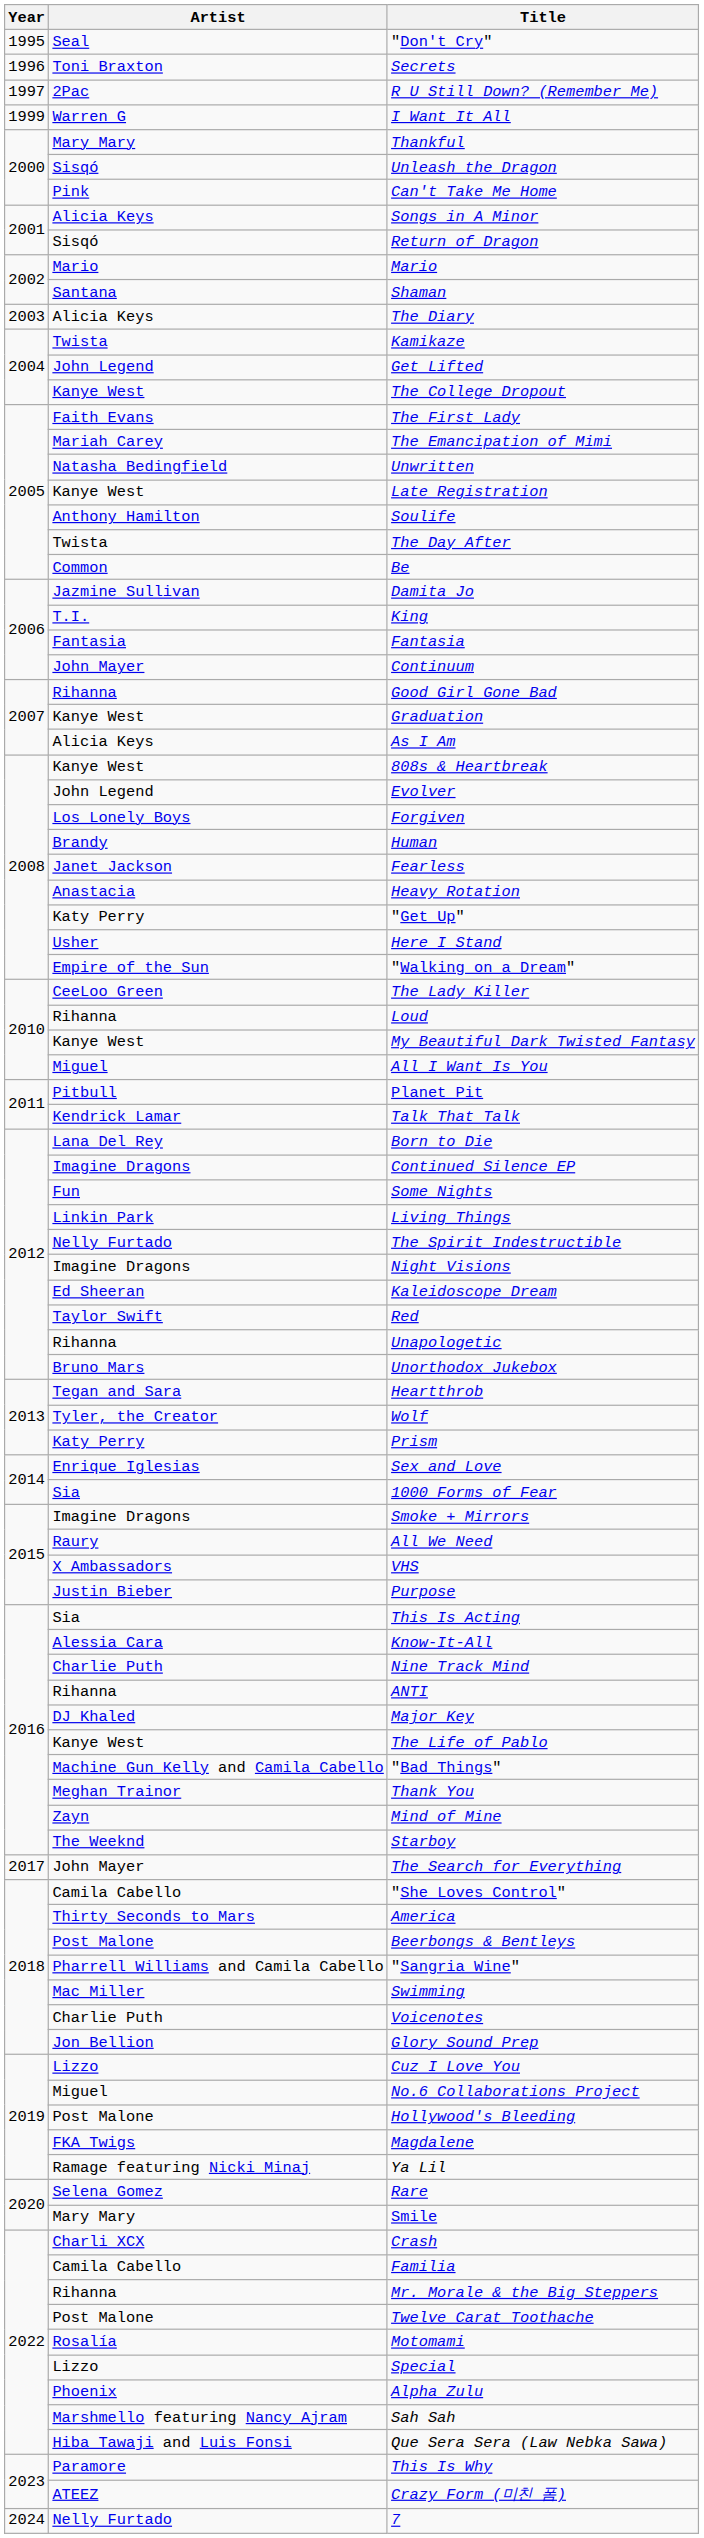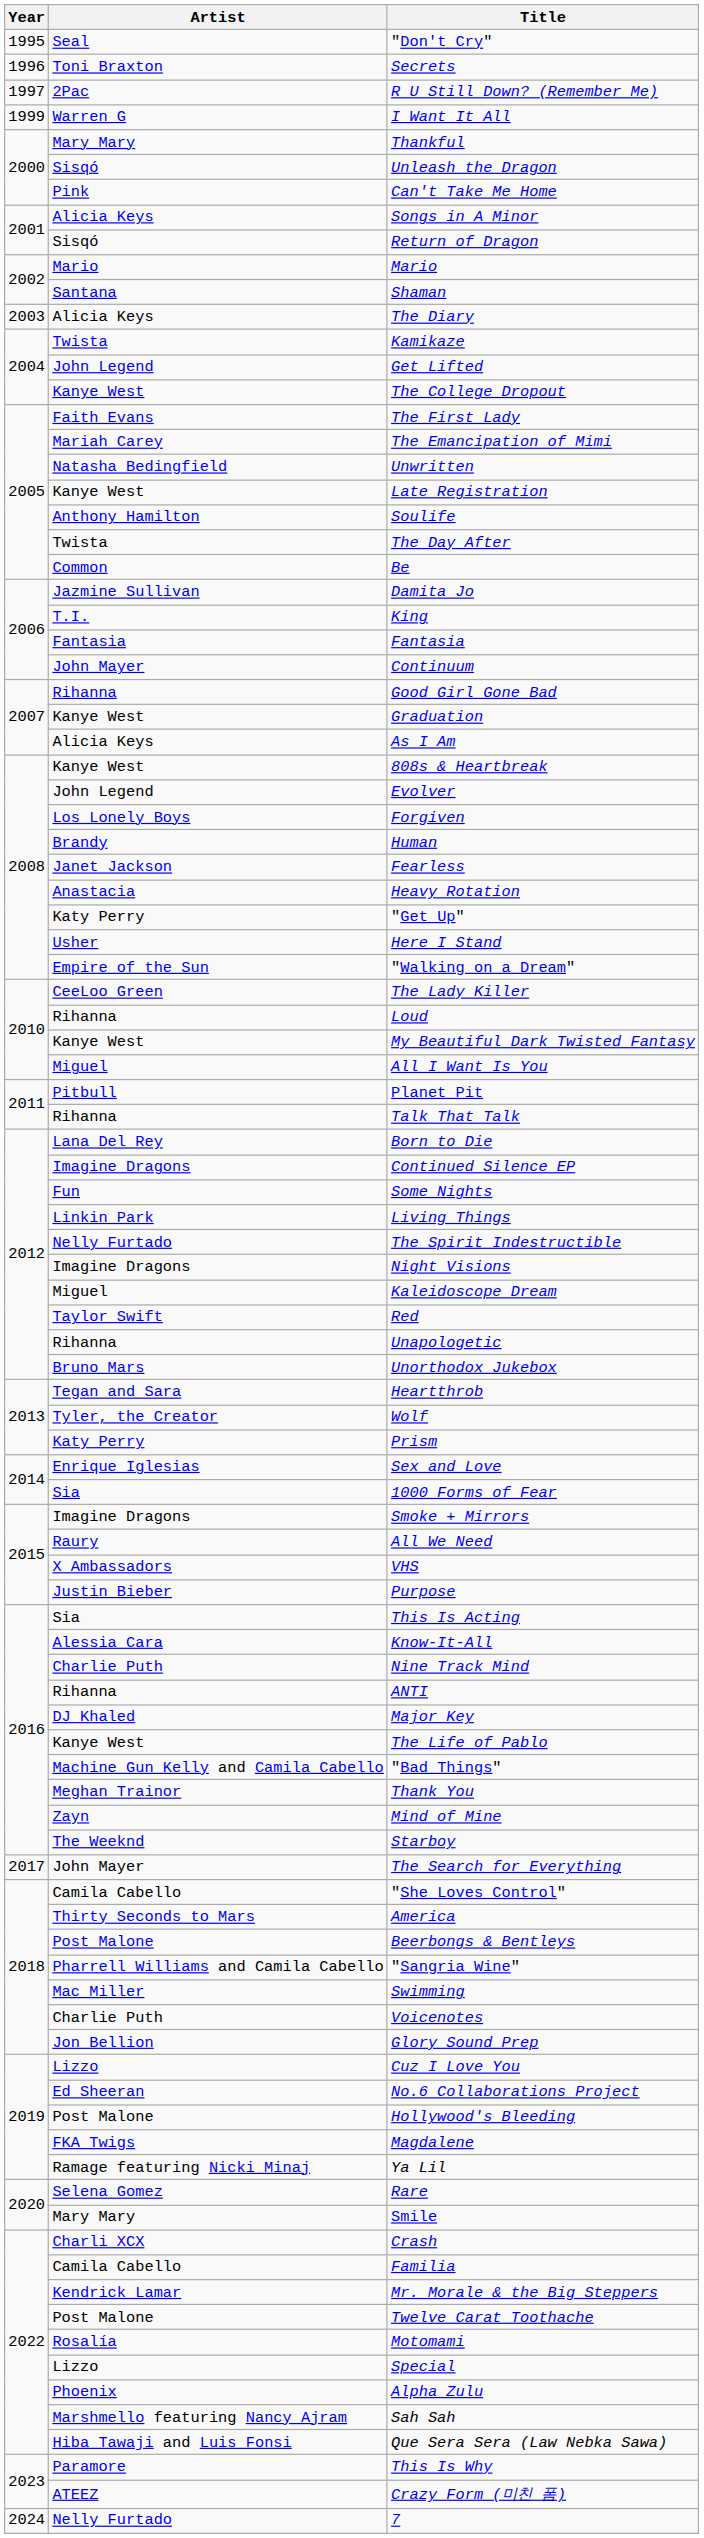Talk That Talk | Artist: Kendrick Lamar -> Rihanna
Kaleidoscope Dream | Artist: Ed Sheeran -> Miguel
No.6 Collaborations Project | Artist: Miguel -> Ed Sheeran
Mr. Morale & the Big Steppers | Artist: Rihanna -> Kendrick Lamar
